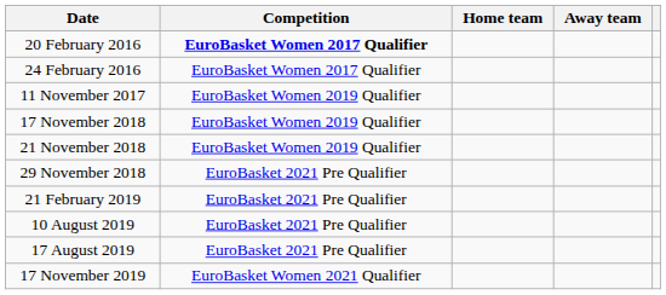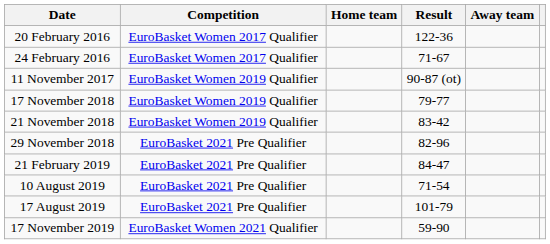+ column: Result | 122-36 | 71-67 | 90-87 (ot) | 79-77 | 83-42 | 82-96 | 84-47 | 71-54 | 101-79 | 59-90
20 February 2016 | Competition: bold -> normal
